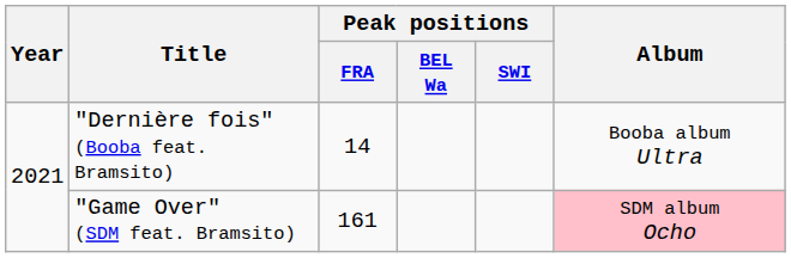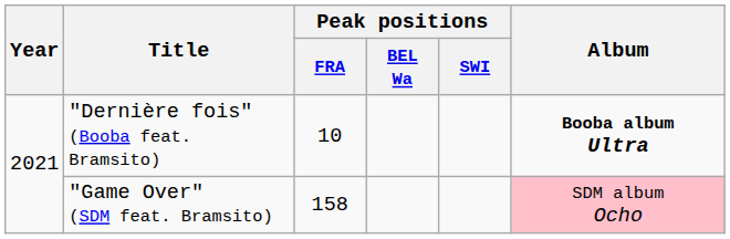"Dernière fois" (Booba feat. Bramsito) | Peak positions / FRA: 14 -> 10
"Dernière fois" (Booba feat. Bramsito) | Album: normal -> bold
"Game Over" (SDM feat. Bramsito) | Peak positions / FRA: 161 -> 158
